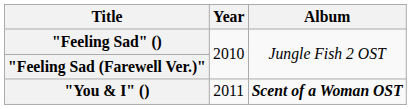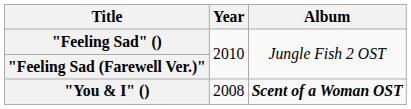"You & I" () | Year: 2011 -> 2008
